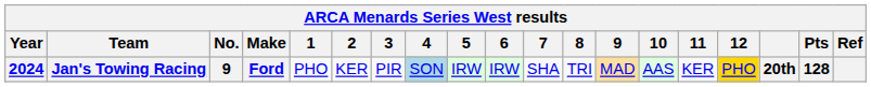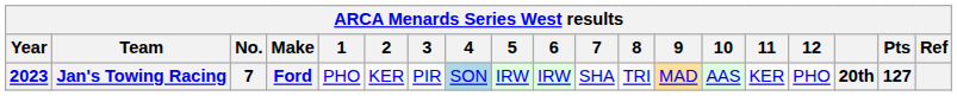Jan's Towing Racing | Year: 2024 -> 2023
Jan's Towing Racing | No.: 9 -> 7
Jan's Towing Racing | 12: gold background -> no background
Jan's Towing Racing | Pts: 128 -> 127
